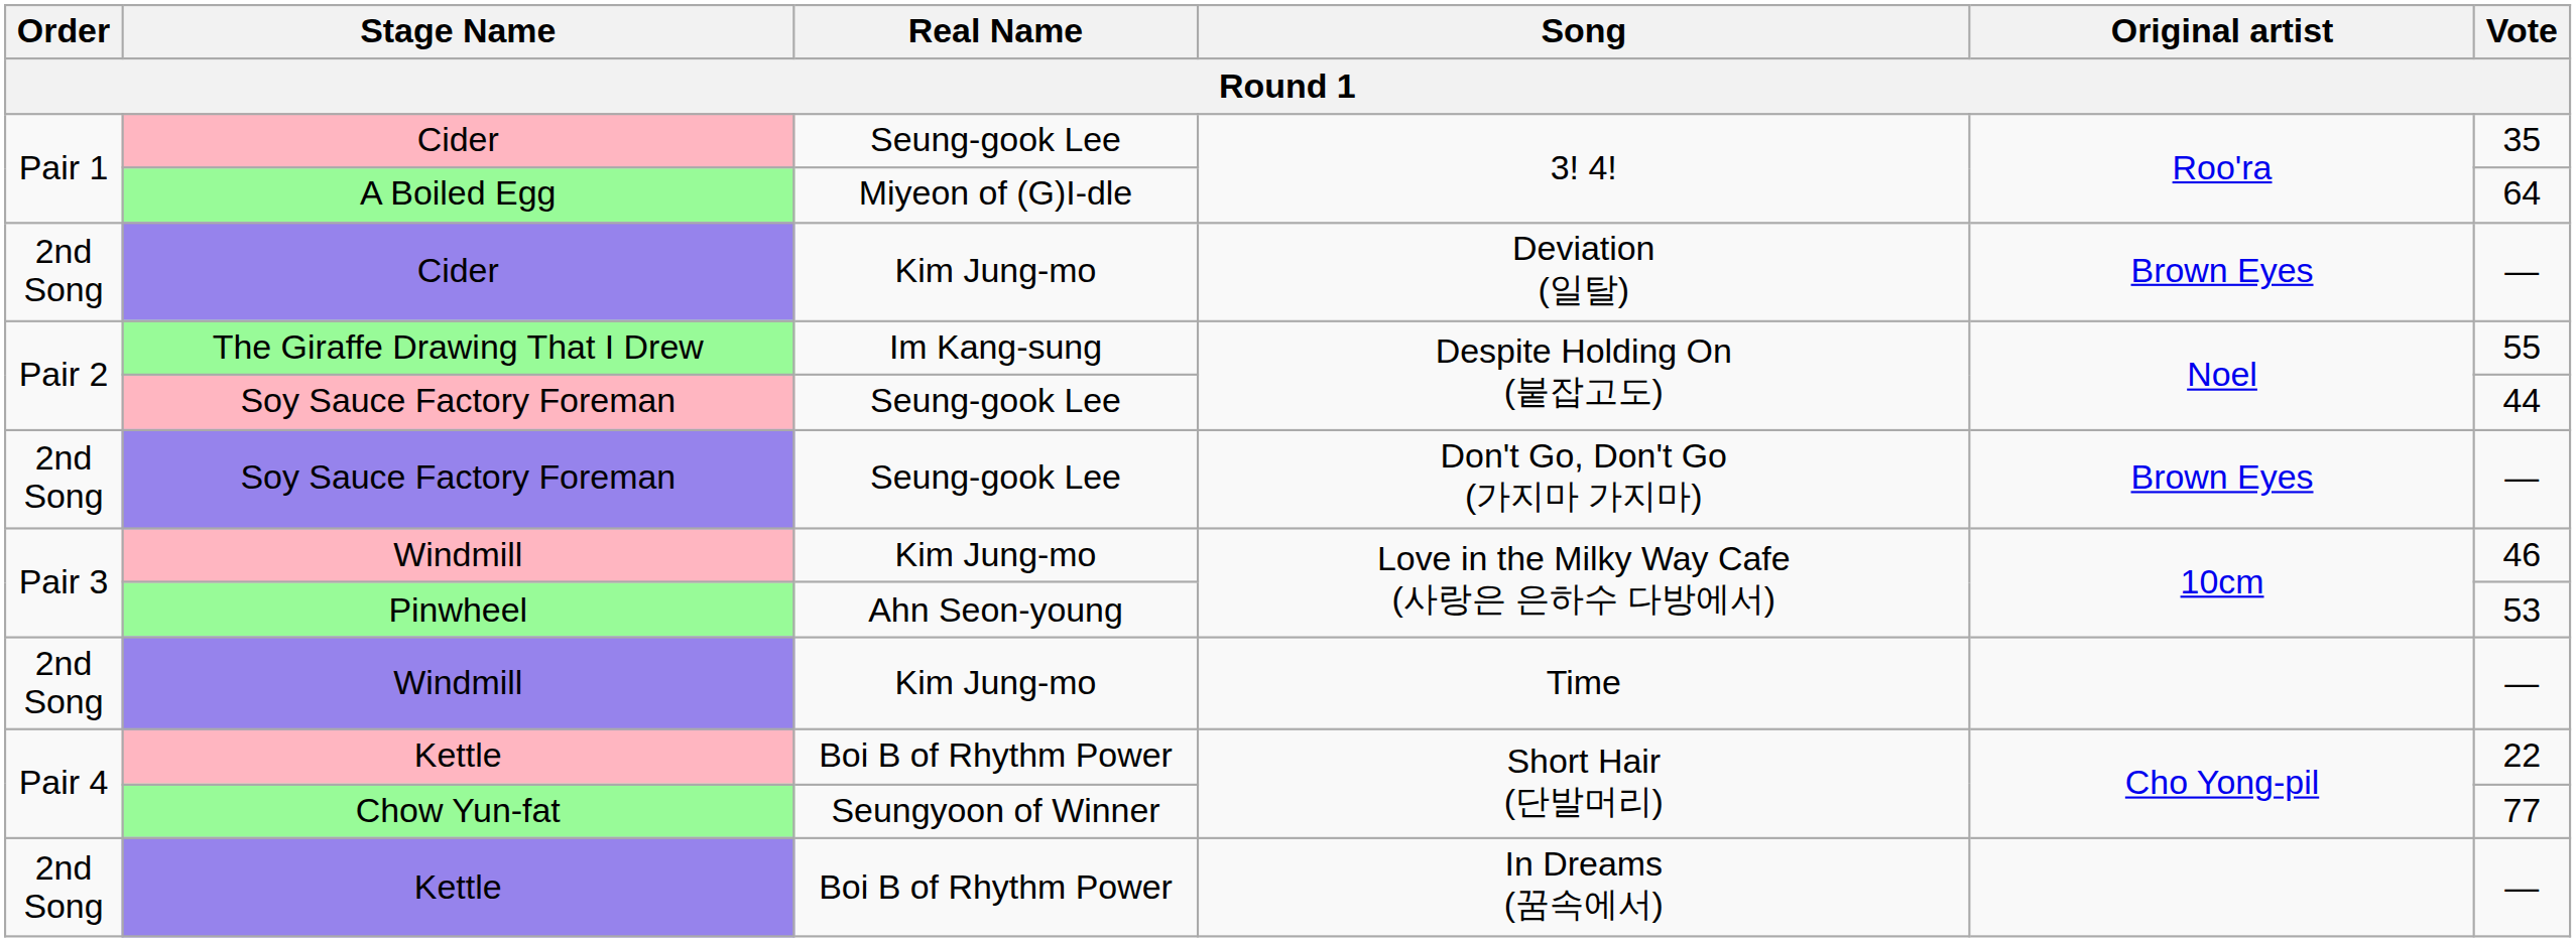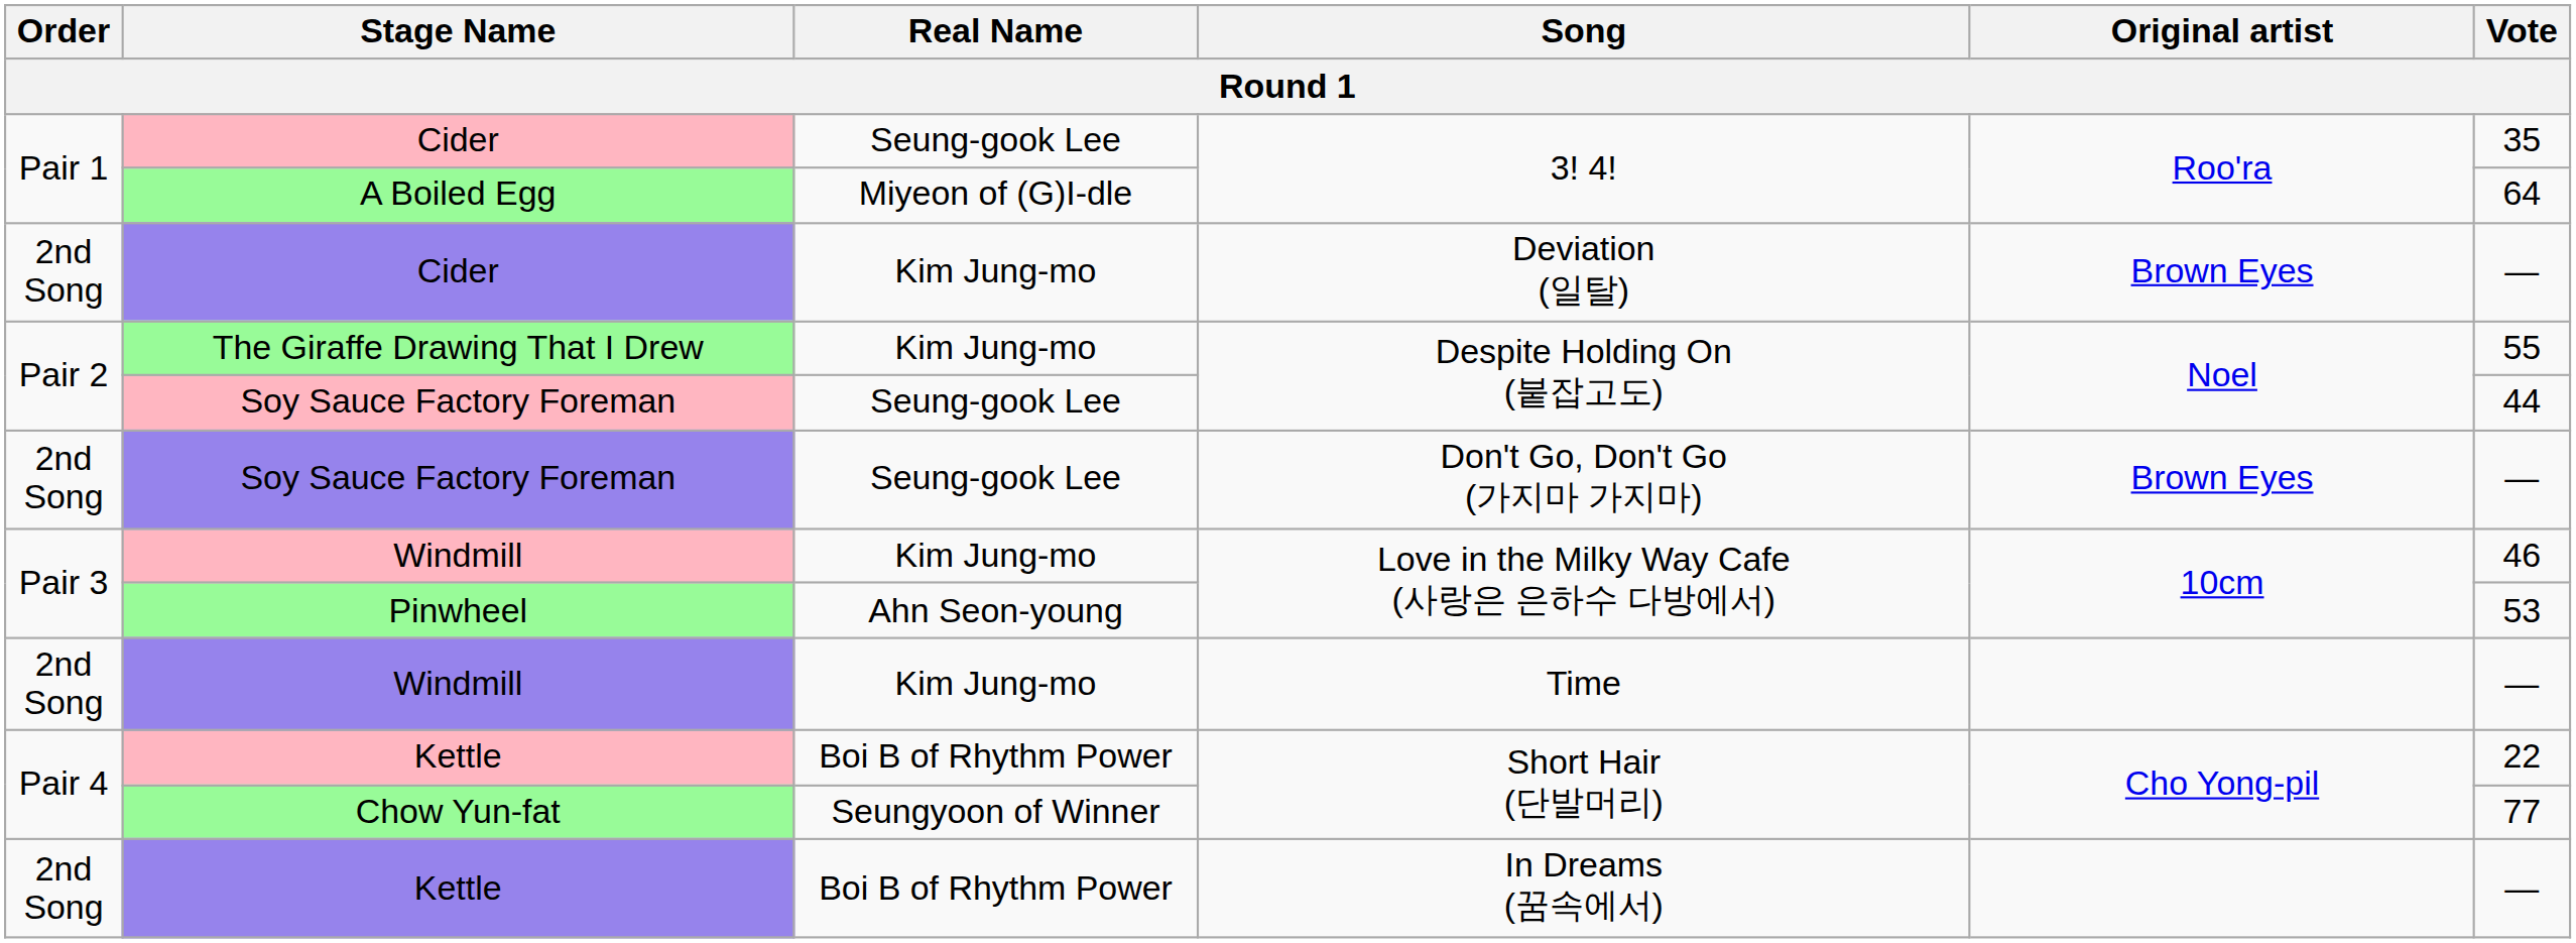The Giraffe Drawing That I Drew | Real Name: Im Kang-sung -> Kim Jung-mo
